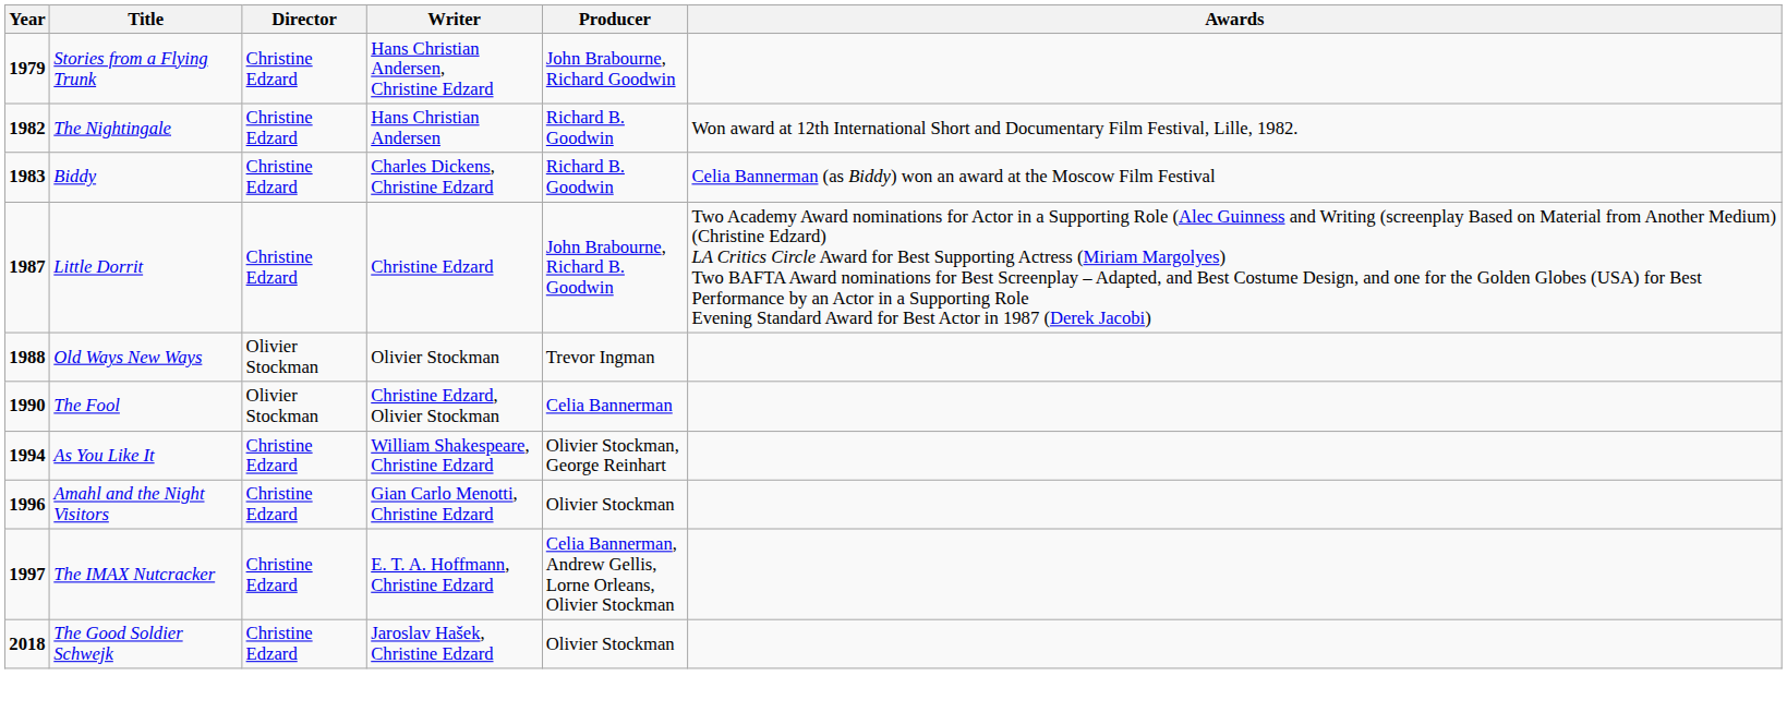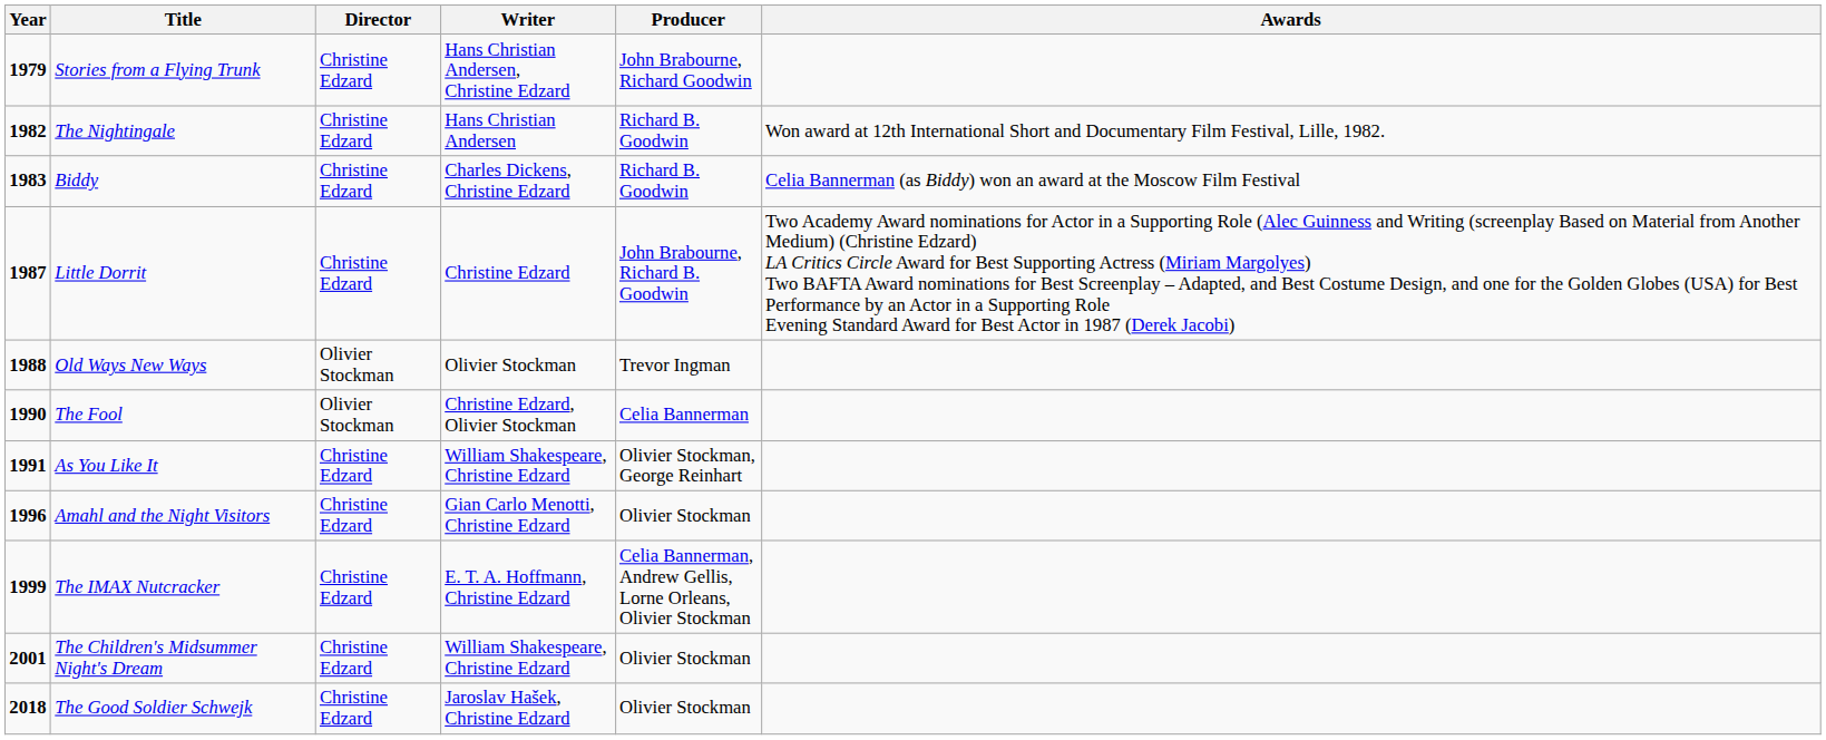As You Like It | Year: 1994 -> 1991
The IMAX Nutcracker | Year: 1997 -> 1999
+ row: 2001 | The Children's Midsummer Night's Dream | Christine Edzard | William Shakespeare, Christine Edzard | Olivier Stockman
